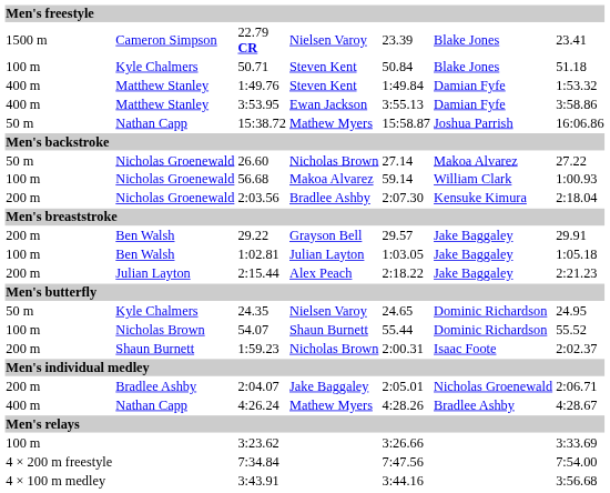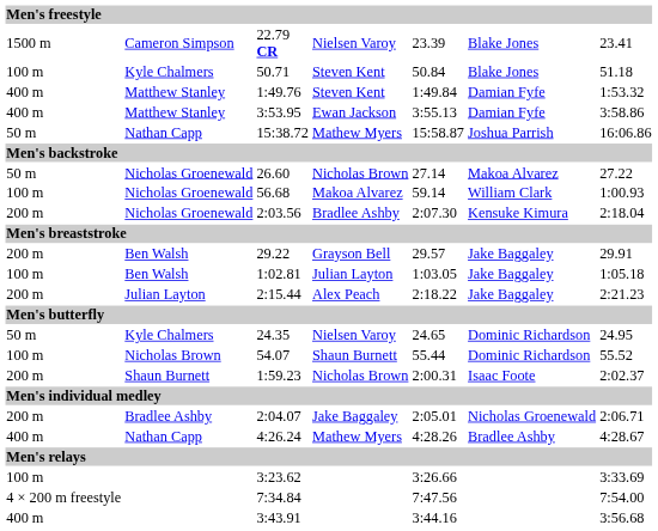3:43.91 | column 1: 4 × 100 m medley -> 400 m
